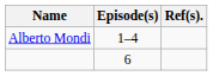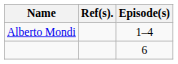columns swapped: Episode(s) <-> Ref(s).
